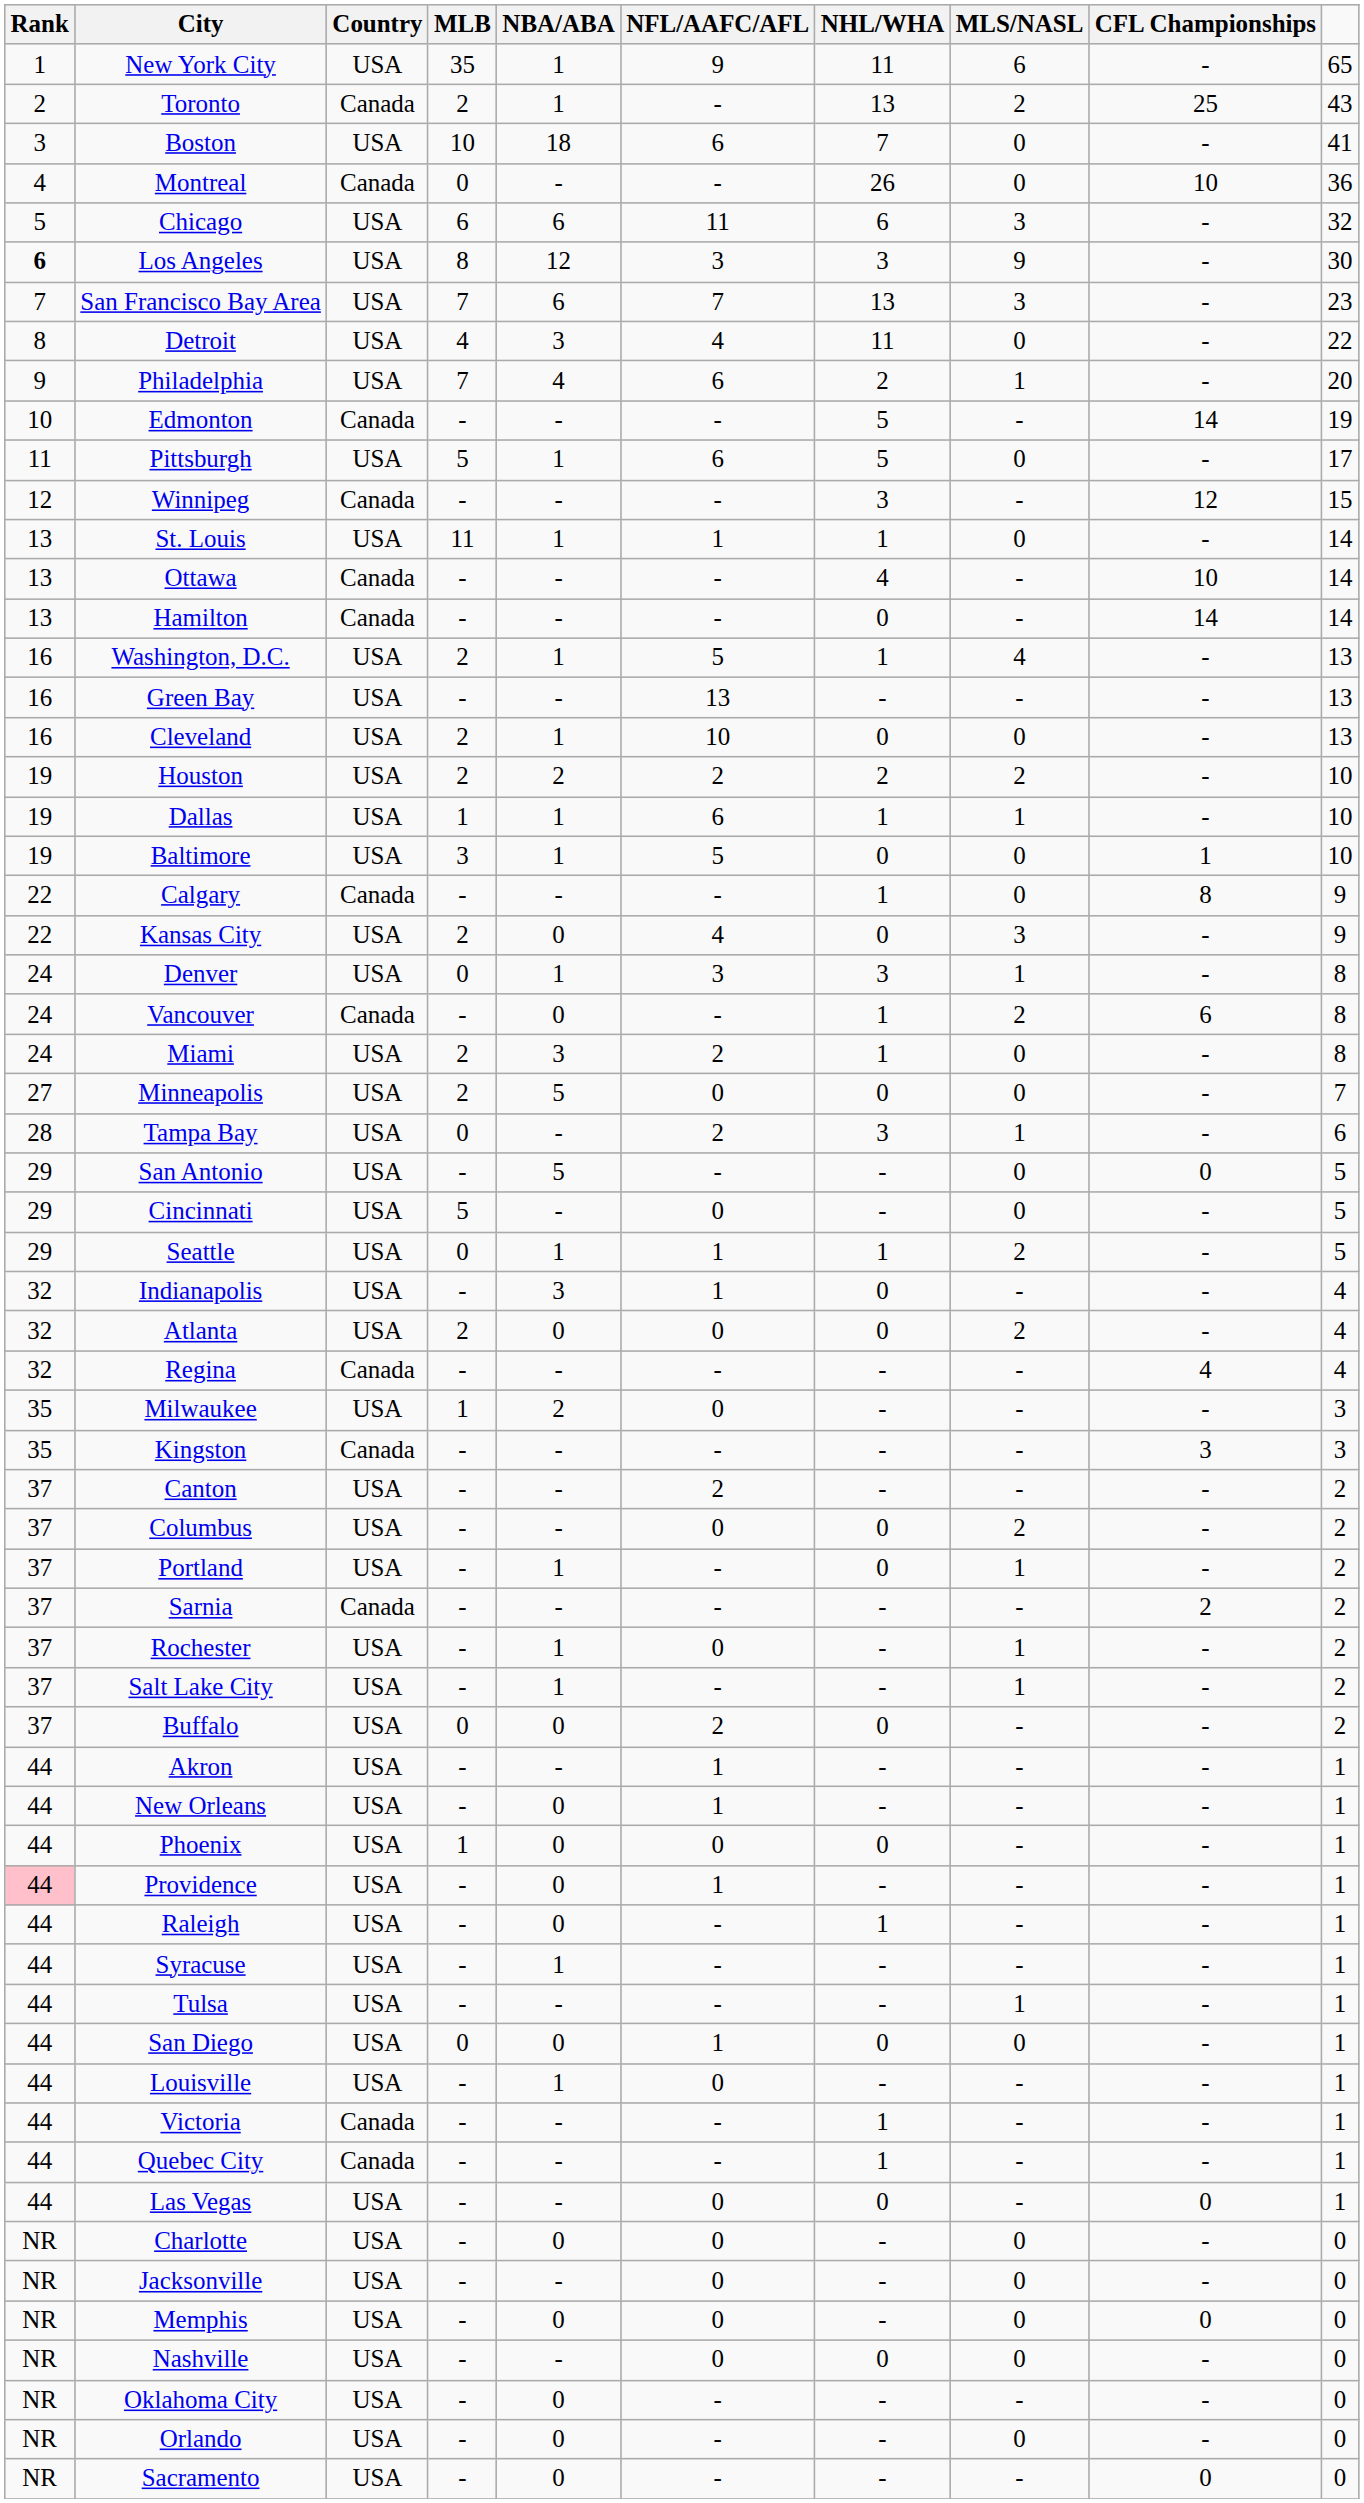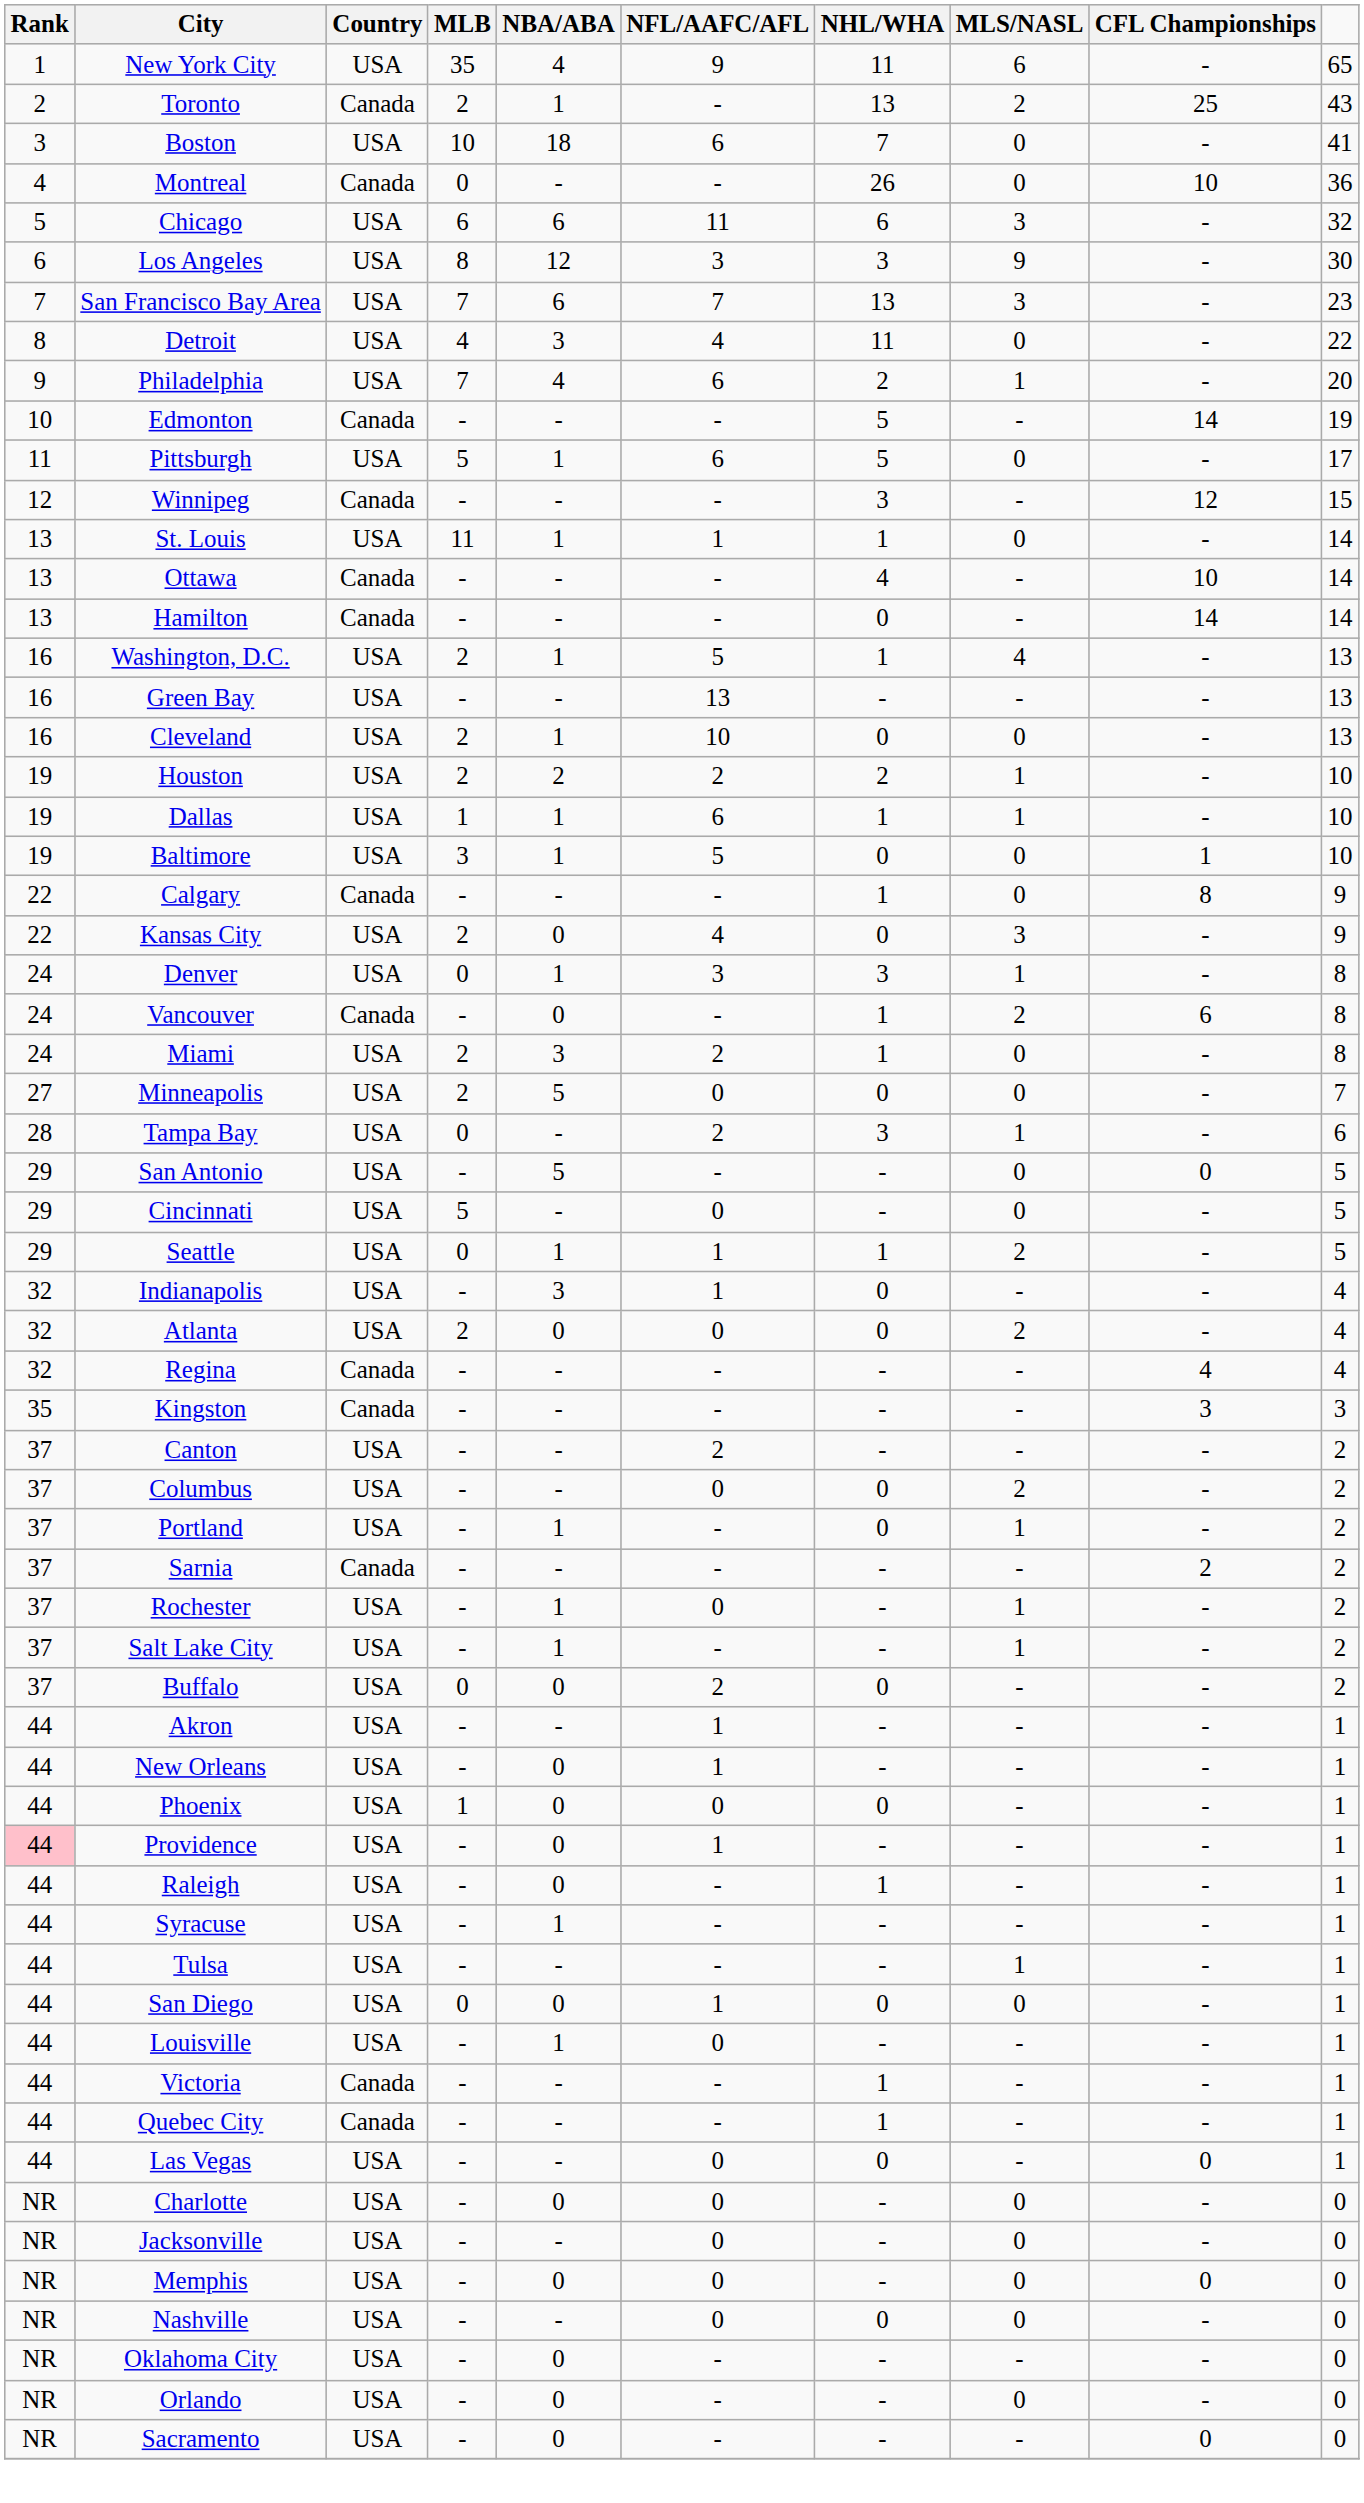New York City | NBA/ABA: 1 -> 4
Los Angeles | Rank: bold -> normal
Houston | MLS/NASL: 2 -> 1
- row: 35 | Milwaukee | USA | 1 | 2 | 0 | - | - | - | 3
